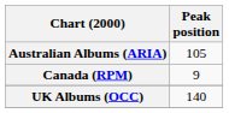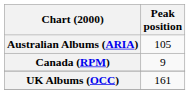UK Albums (OCC) | Peak position: 140 -> 161
